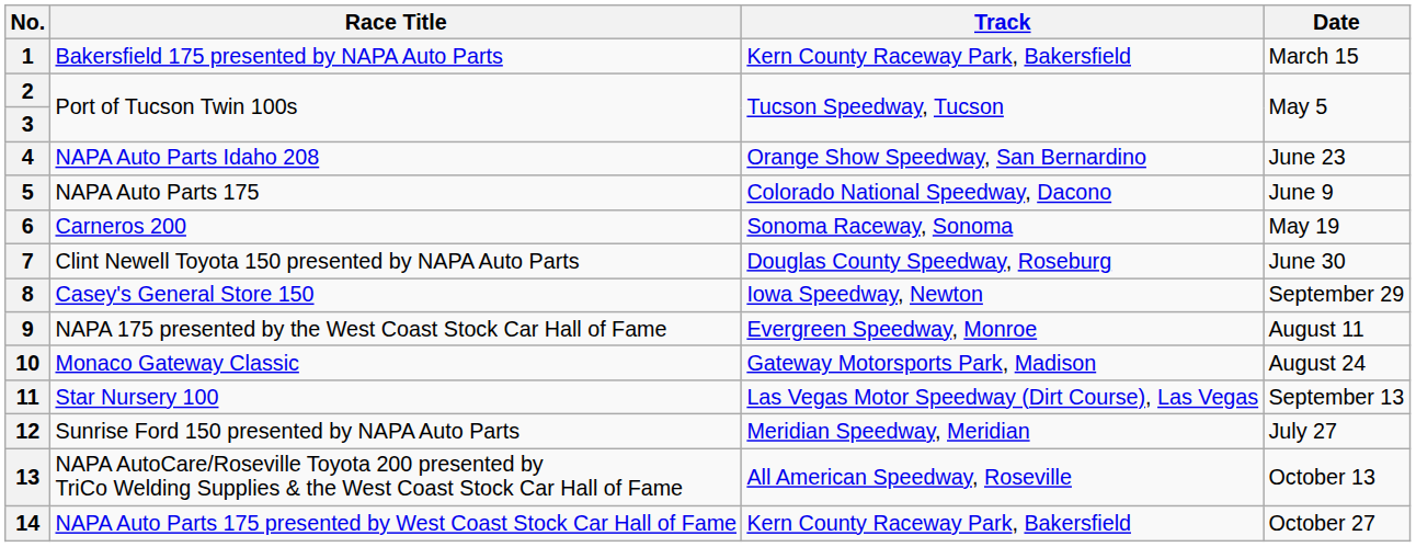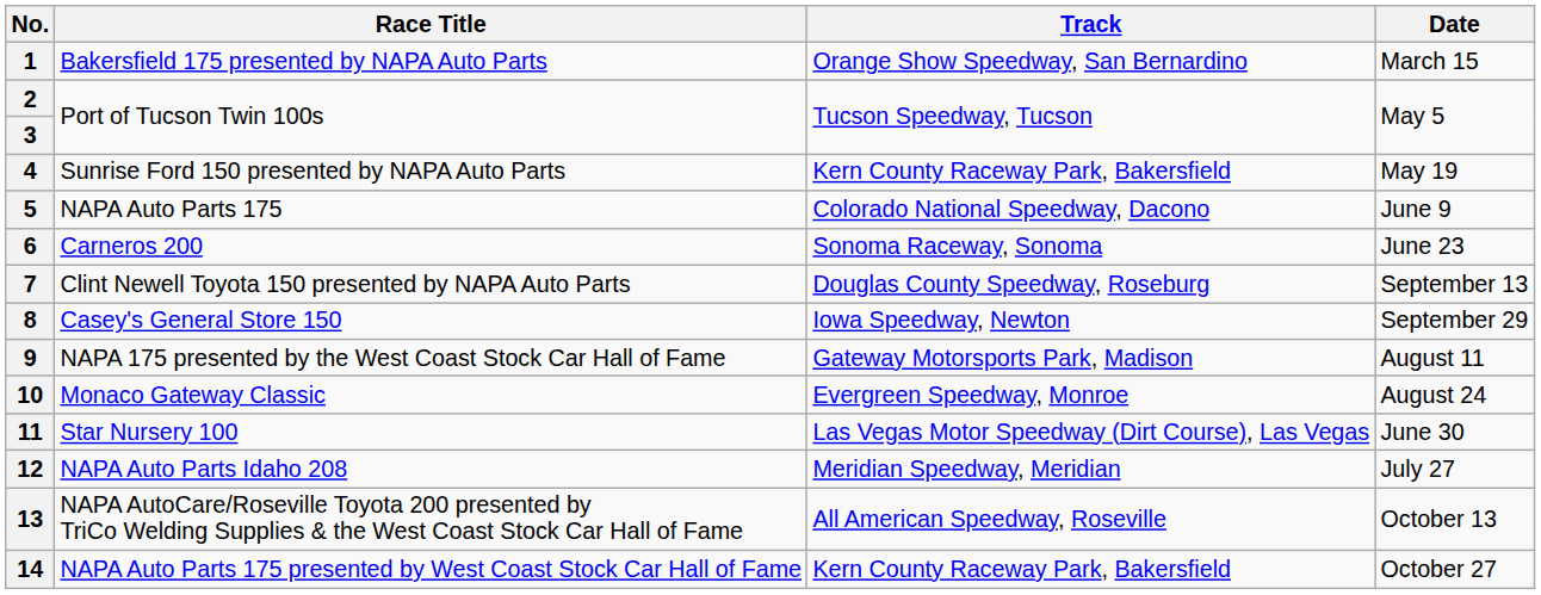1 | Track: Kern County Raceway Park, Bakersfield -> Orange Show Speedway, San Bernardino
4 | Race Title: NAPA Auto Parts Idaho 208 -> Sunrise Ford 150 presented by NAPA Auto Parts
4 | Track: Orange Show Speedway, San Bernardino -> Kern County Raceway Park, Bakersfield
4 | Date: June 23 -> May 19
6 | Date: May 19 -> June 23
7 | Date: June 30 -> September 13
9 | Track: Evergreen Speedway, Monroe -> Gateway Motorsports Park, Madison
10 | Track: Gateway Motorsports Park, Madison -> Evergreen Speedway, Monroe
11 | Date: September 13 -> June 30
12 | Race Title: Sunrise Ford 150 presented by NAPA Auto Parts -> NAPA Auto Parts Idaho 208
